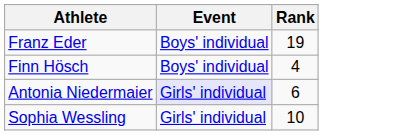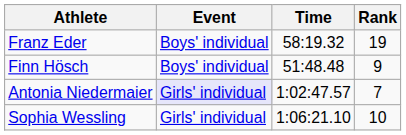+ column: Time | 58:19.32 | 51:48.48 | 1:02:47.57 | 1:06:21.10
Finn Hösch | Rank: 4 -> 9
Antonia Niedermaier | Rank: 6 -> 7
